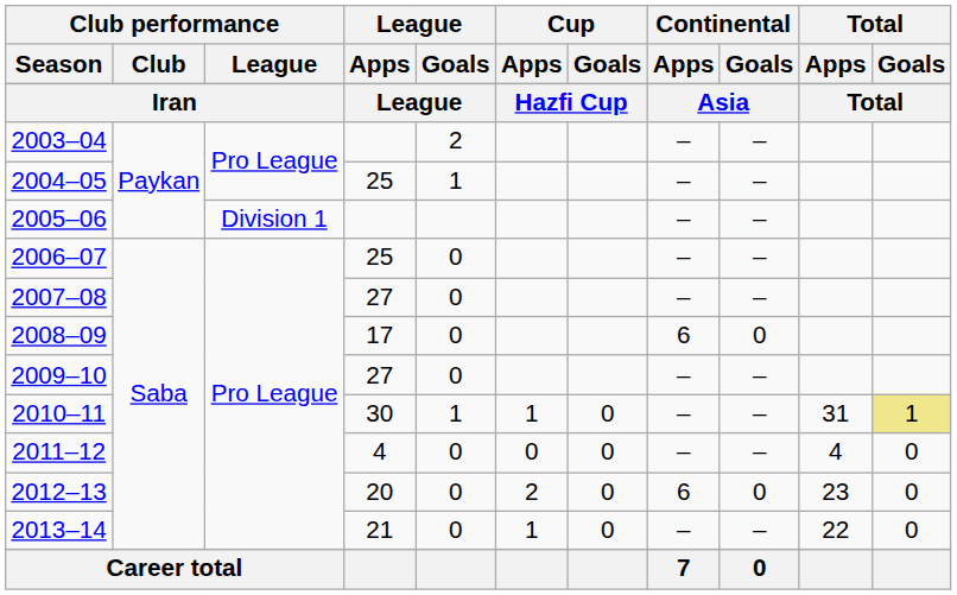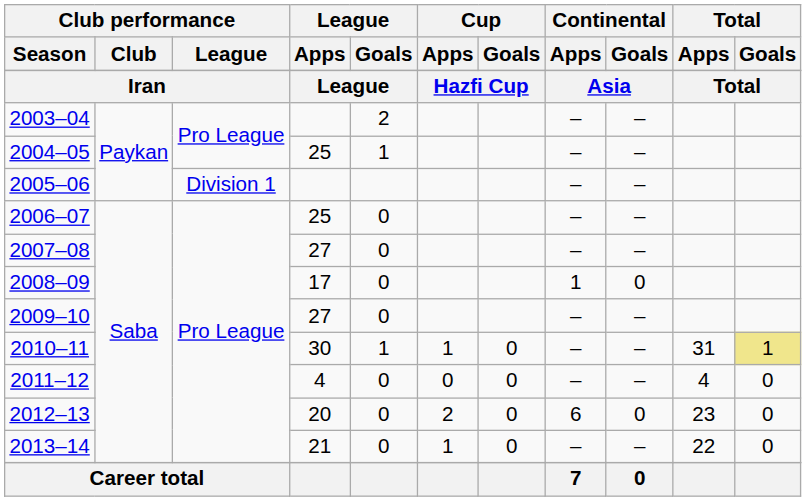2008–09 | Continental / Apps: 6 -> 1
